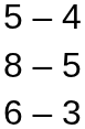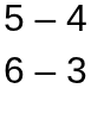- row: 8 – 5
